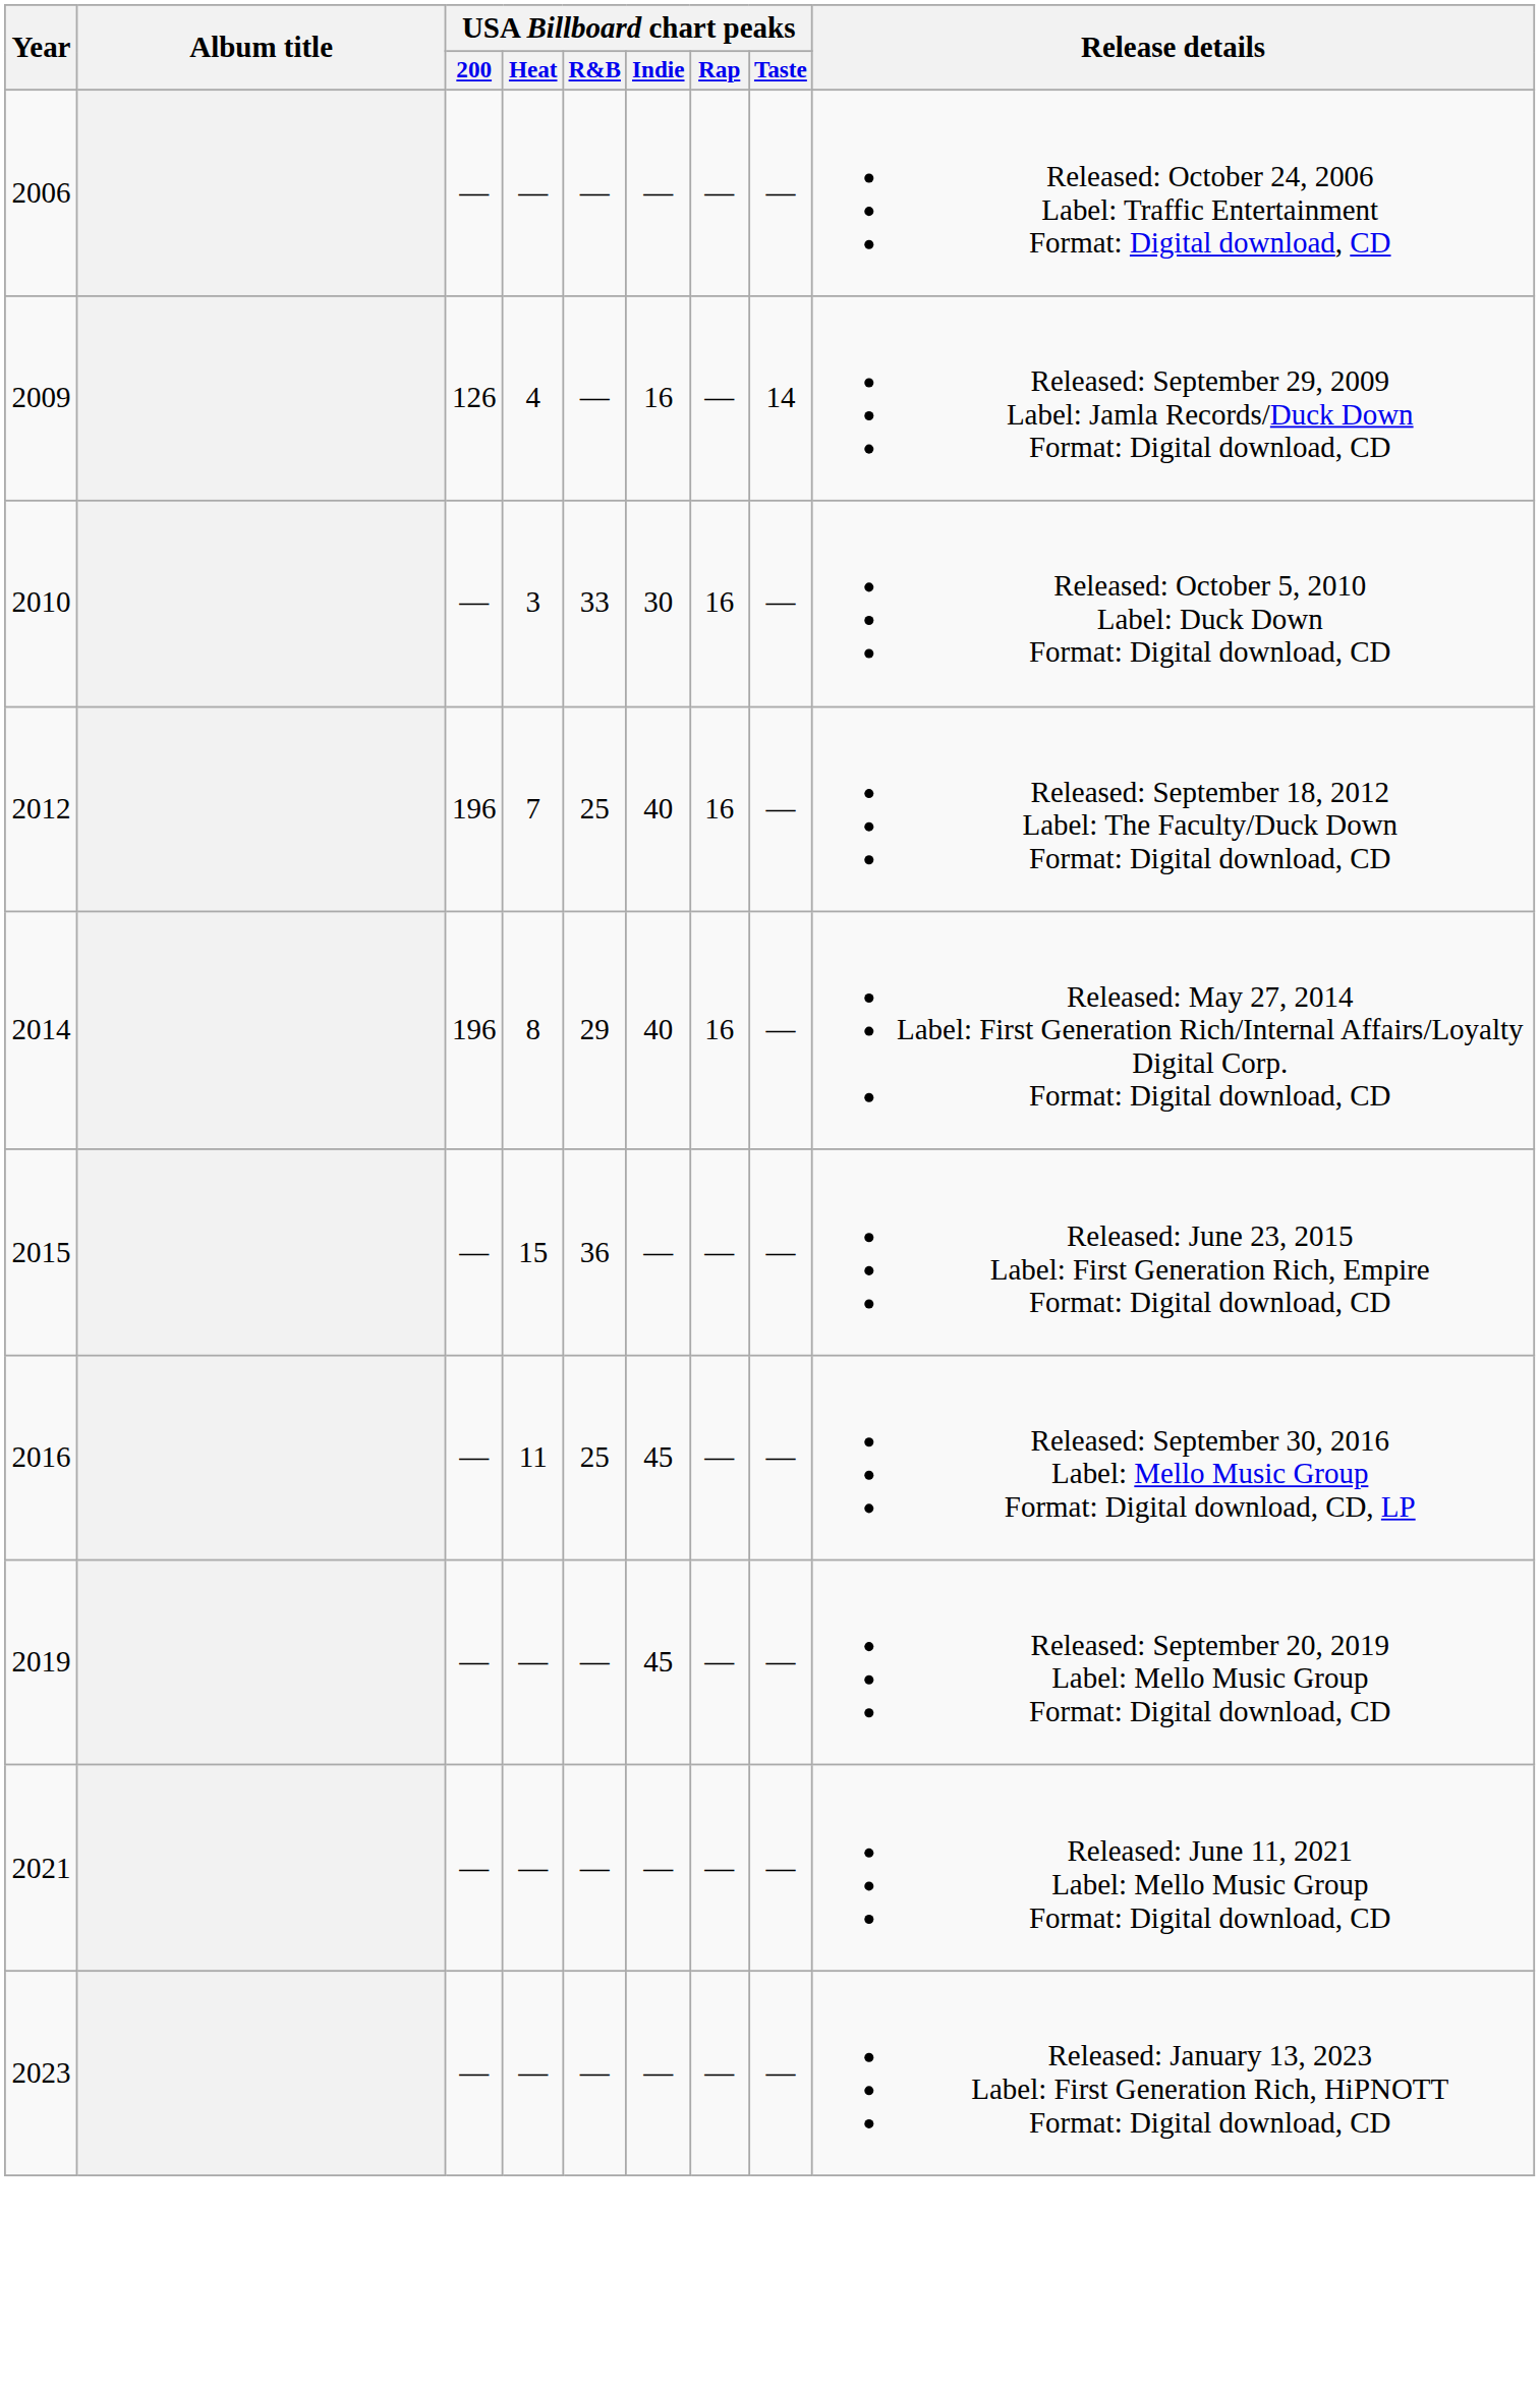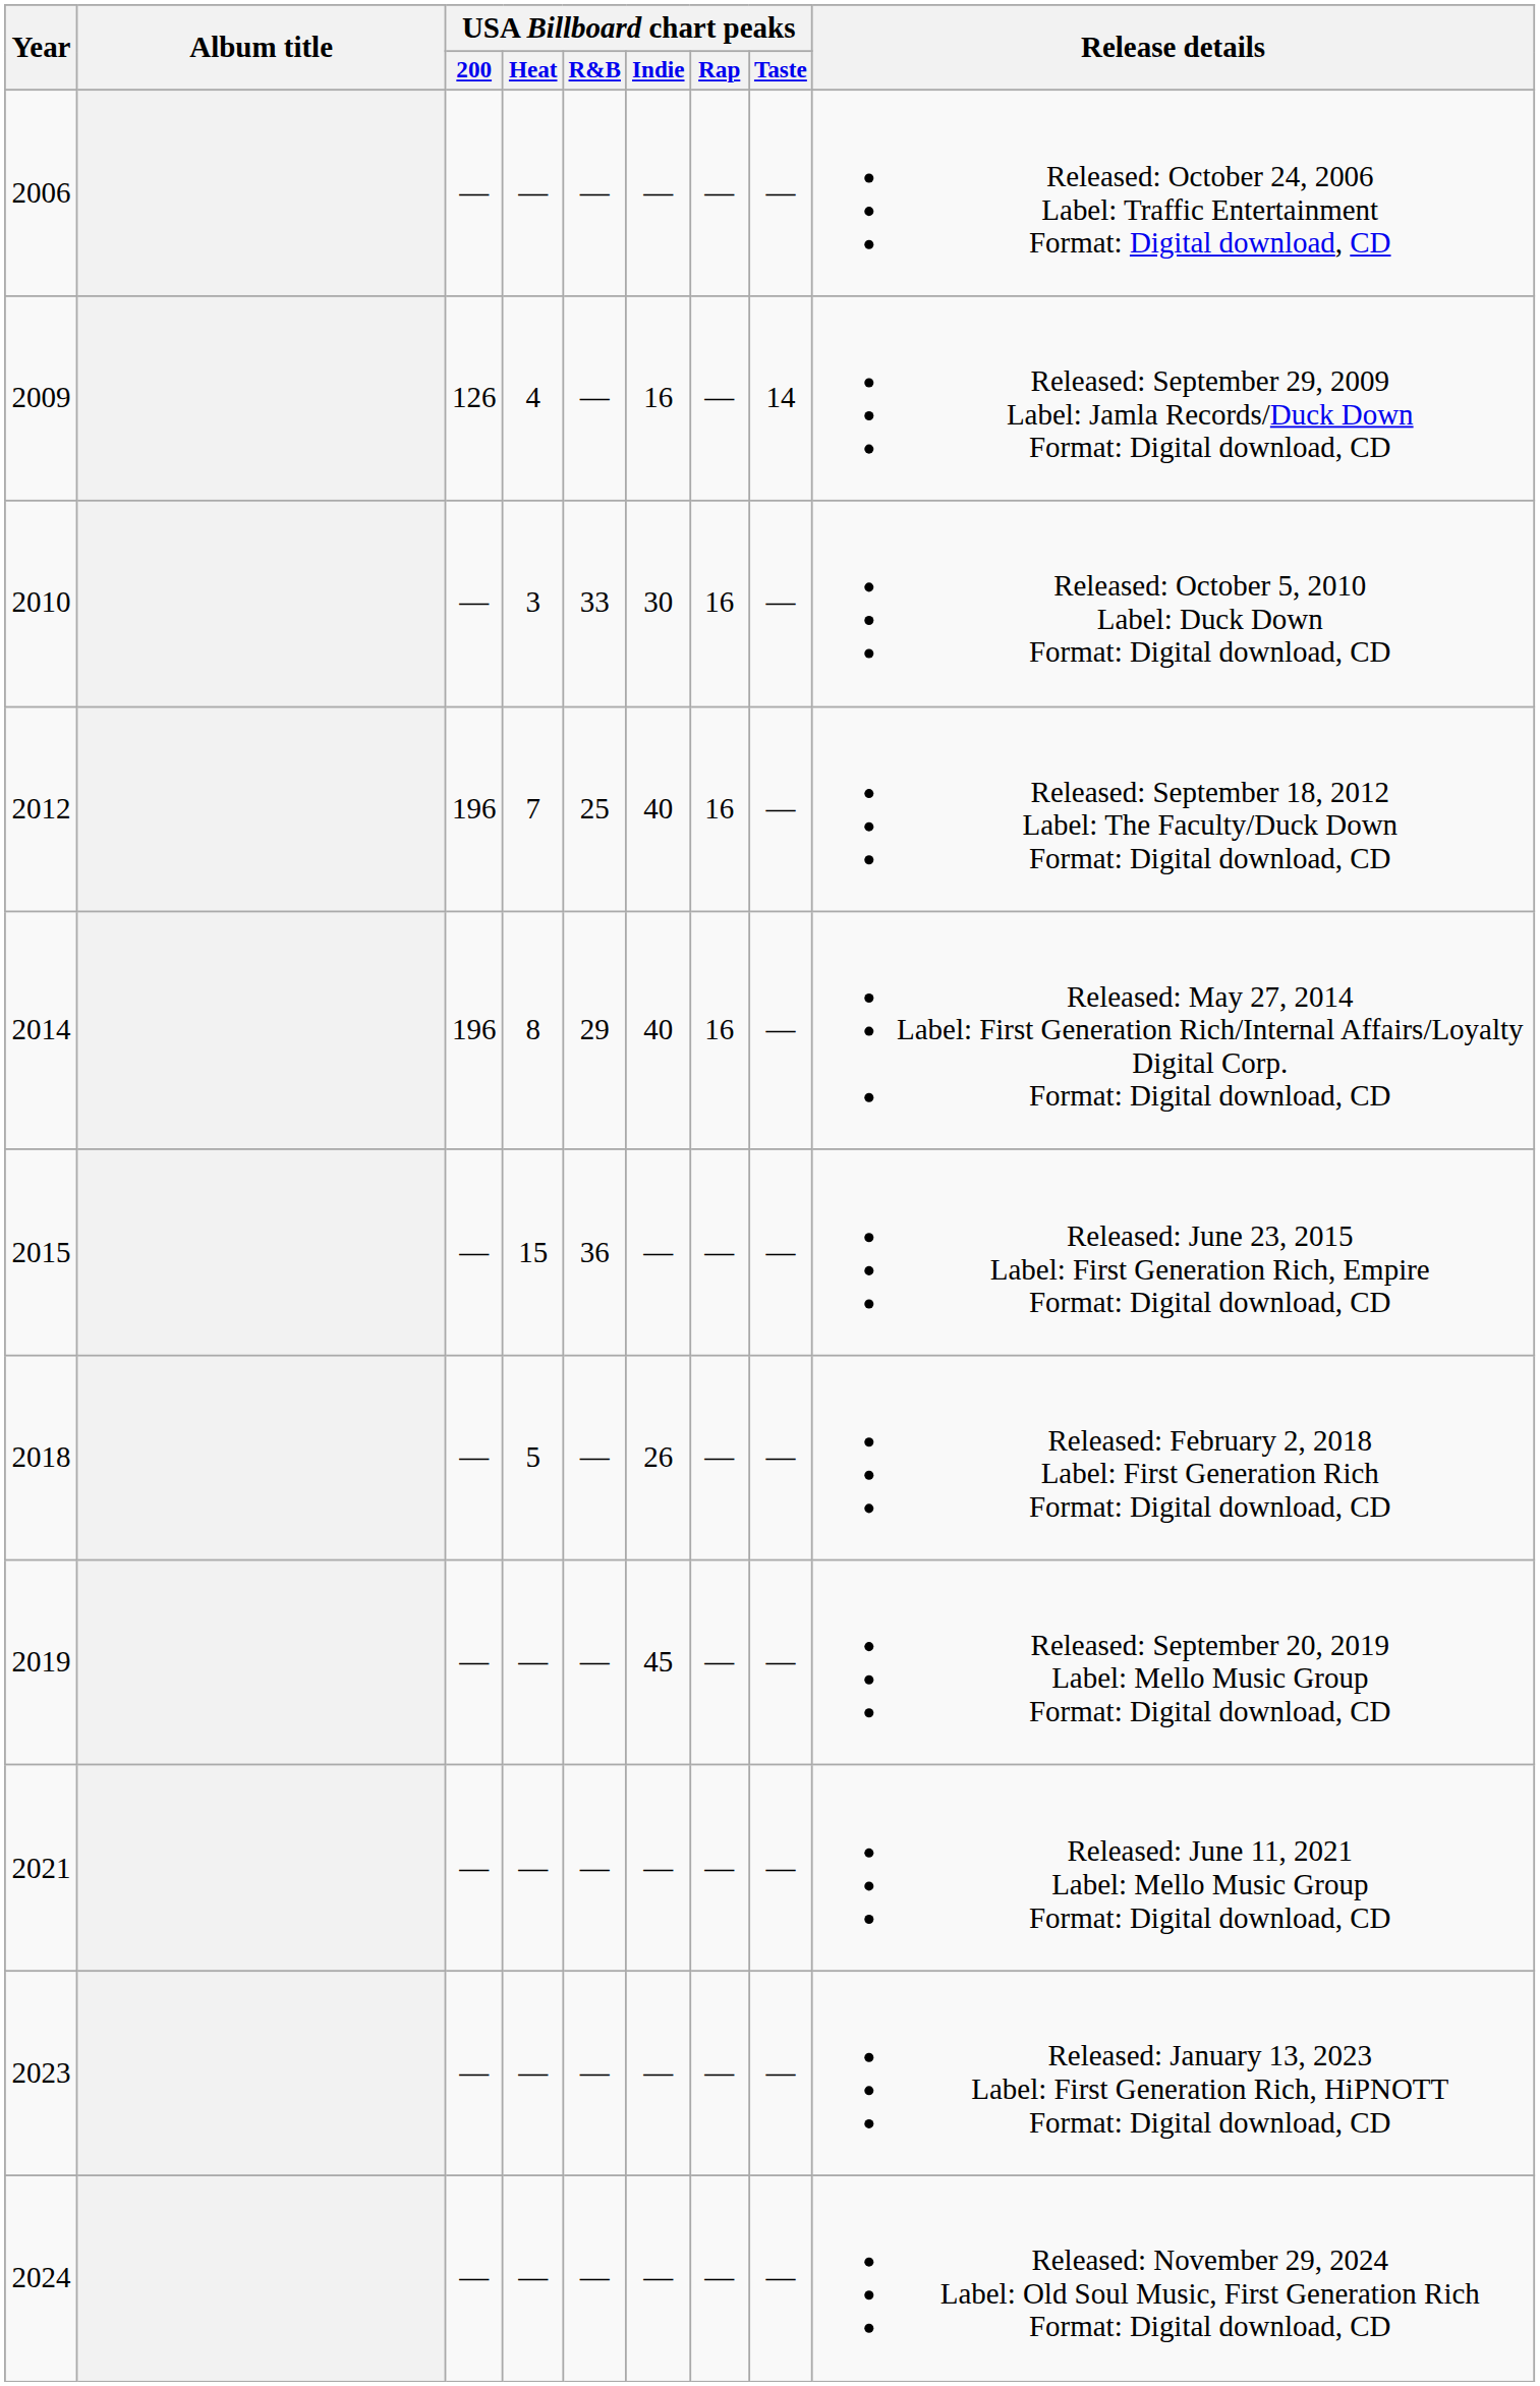- row: 2016 | — | 11 | 25 | 45 | — | — | Released: September 30, 2016 Label: Mello Music Group Format: Digital download, CD, LP
+ row: 2018 | — | 5 | — | 26 | — | — | Released: February 2, 2018 Label: First Generation Rich Format: Digital download, CD
+ row: 2024 | — | — | — | — | — | — | Released: November 29, 2024 Label: Old Soul Music, First Generation Rich Format: Digital download, CD
